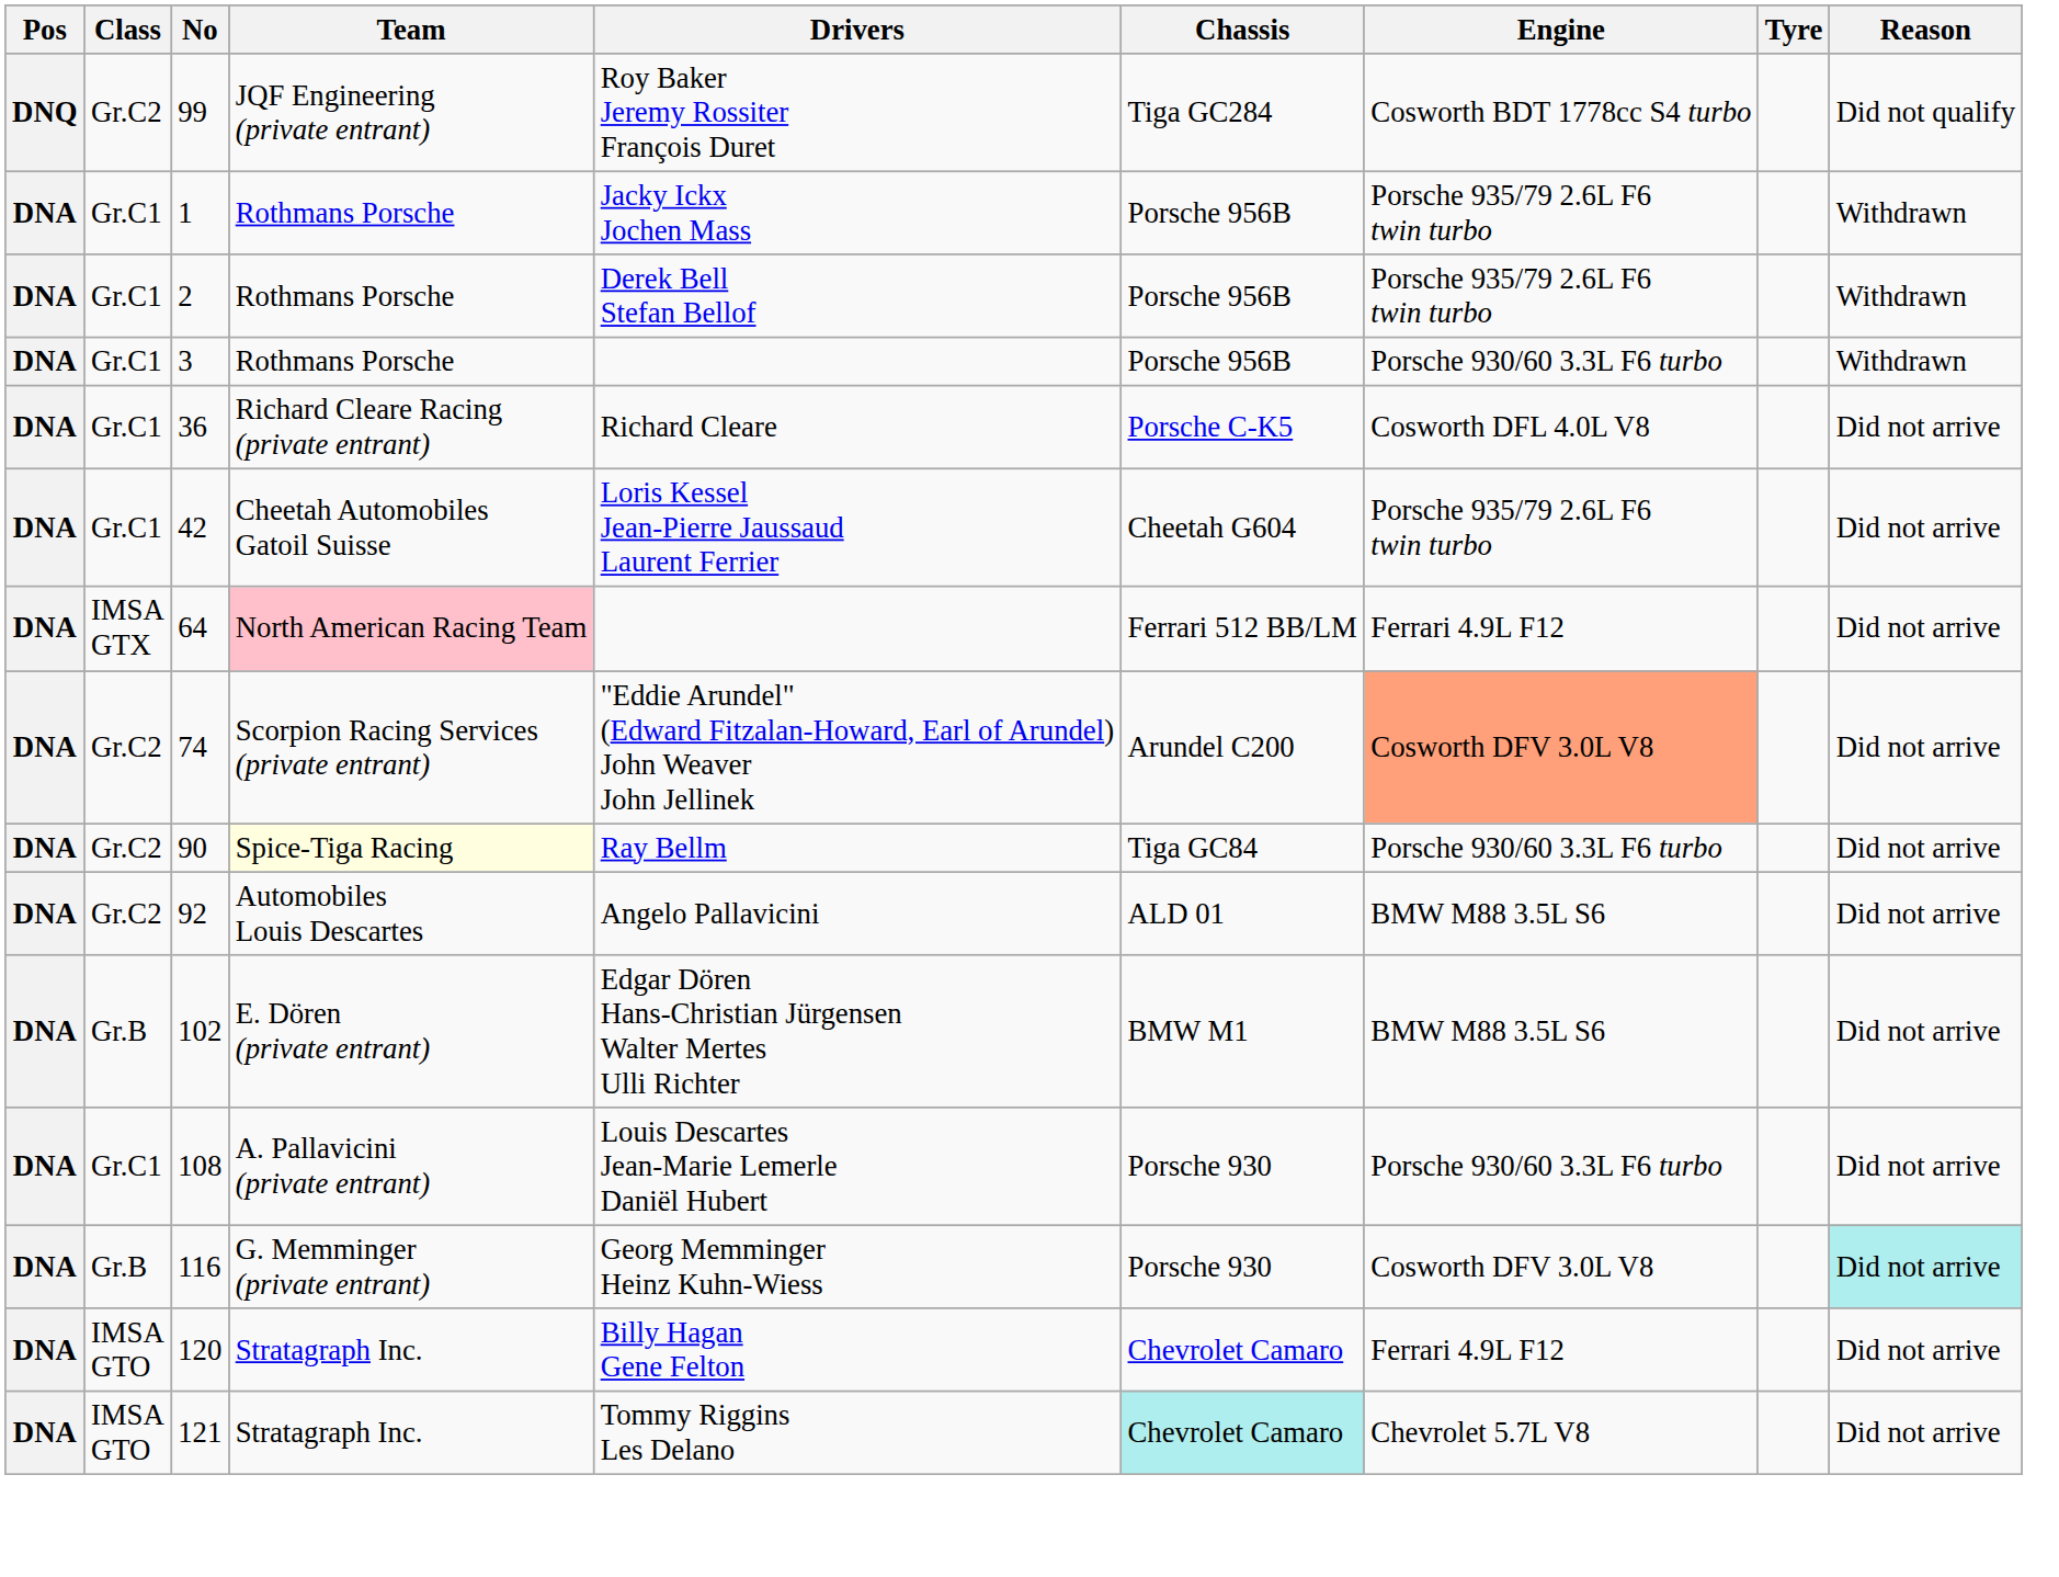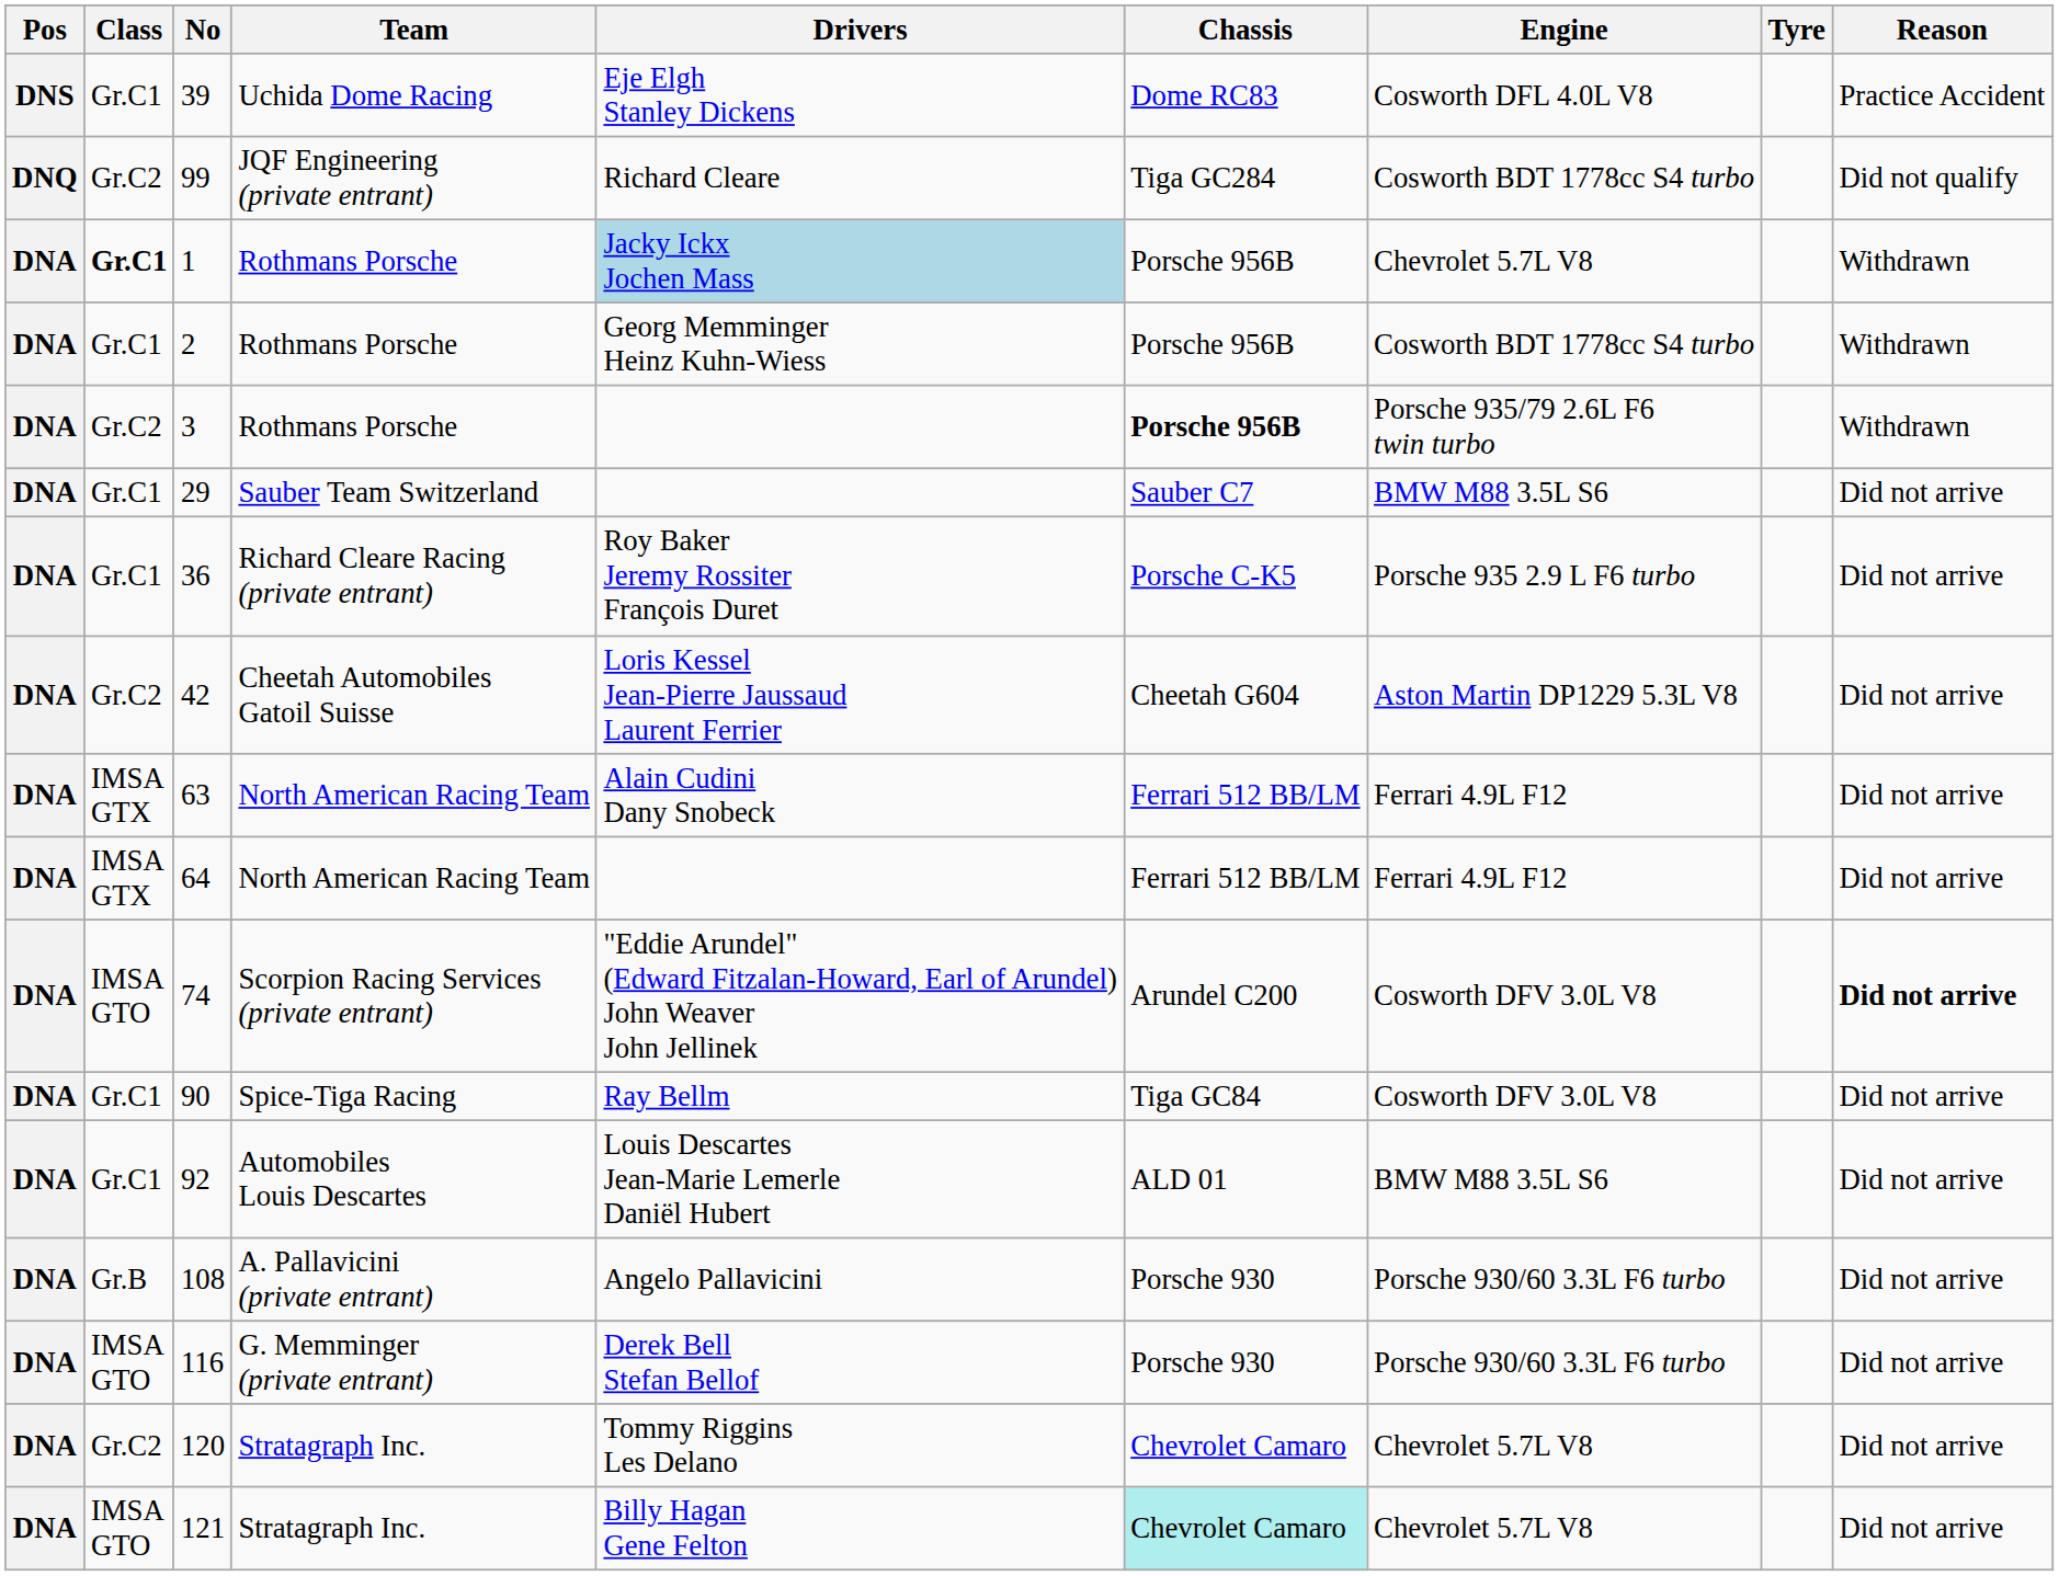+ row: DNS | Gr.C1 | 39 | Uchida Dome Racing | Eje Elgh Stanley Dickens | Dome RC83 | Cosworth DFL 4.0L V8 | Practice Accident
99 | Drivers: Roy Baker Jeremy Rossiter François Duret -> Richard Cleare
1 | Class: normal -> bold
1 | Drivers: no background -> lightblue background
1 | Engine: Porsche 935/79 2.6L F6 twin turbo -> Chevrolet 5.7L V8
2 | Drivers: Derek Bell Stefan Bellof -> Georg Memminger Heinz Kuhn-Wiess
2 | Engine: Porsche 935/79 2.6L F6 twin turbo -> Cosworth BDT 1778cc S4 turbo
3 | Class: Gr.C1 -> Gr.C2
3 | Chassis: normal -> bold
3 | Engine: Porsche 930/60 3.3L F6 turbo -> Porsche 935/79 2.6L F6 twin turbo
+ row: DNA | Gr.C1 | 29 | Sauber Team Switzerland | Sauber C7 | BMW M88 3.5L S6 | Did not arrive
36 | Drivers: Richard Cleare -> Roy Baker Jeremy Rossiter François Duret
36 | Engine: Cosworth DFL 4.0L V8 -> Porsche 935 2.9 L F6 turbo
42 | Class: Gr.C1 -> Gr.C2
42 | Engine: Porsche 935/79 2.6L F6 twin turbo -> Aston Martin DP1229 5.3L V8
+ row: DNA | IMSA GTX | 63 | North American Racing Team | Alain Cudini Dany Snobeck | Ferrari 512 BB/LM | Ferrari 4.9L F12 | Did not arrive
64 | Team: pink background -> no background
74 | Class: Gr.C2 -> IMSA GTO
74 | Engine: lightsalmon background -> no background
74 | Reason: normal -> bold
90 | Class: Gr.C2 -> Gr.C1
90 | Team: lightyellow background -> no background
90 | Engine: Porsche 930/60 3.3L F6 turbo -> Cosworth DFV 3.0L V8
92 | Class: Gr.C2 -> Gr.C1
92 | Drivers: Angelo Pallavicini -> Louis Descartes Jean-Marie Lemerle Daniël Hubert
- row: DNA | Gr.B | 102 | E. Dören (private entrant) | Edgar Dören Hans-Christian Jürgensen Walter Mertes Ulli Richter | BMW M1 | BMW M88 3.5L S6 | Did not arrive
108 | Class: Gr.C1 -> Gr.B
108 | Drivers: Louis Descartes Jean-Marie Lemerle Daniël Hubert -> Angelo Pallavicini
116 | Class: Gr.B -> IMSA GTO
116 | Drivers: Georg Memminger Heinz Kuhn-Wiess -> Derek Bell Stefan Bellof
116 | Engine: Cosworth DFV 3.0L V8 -> Porsche 930/60 3.3L F6 turbo
116 | Reason: paleturquoise background -> no background
120 | Class: IMSA GTO -> Gr.C2
120 | Drivers: Billy Hagan Gene Felton -> Tommy Riggins Les Delano
120 | Engine: Ferrari 4.9L F12 -> Chevrolet 5.7L V8
121 | Drivers: Tommy Riggins Les Delano -> Billy Hagan Gene Felton
